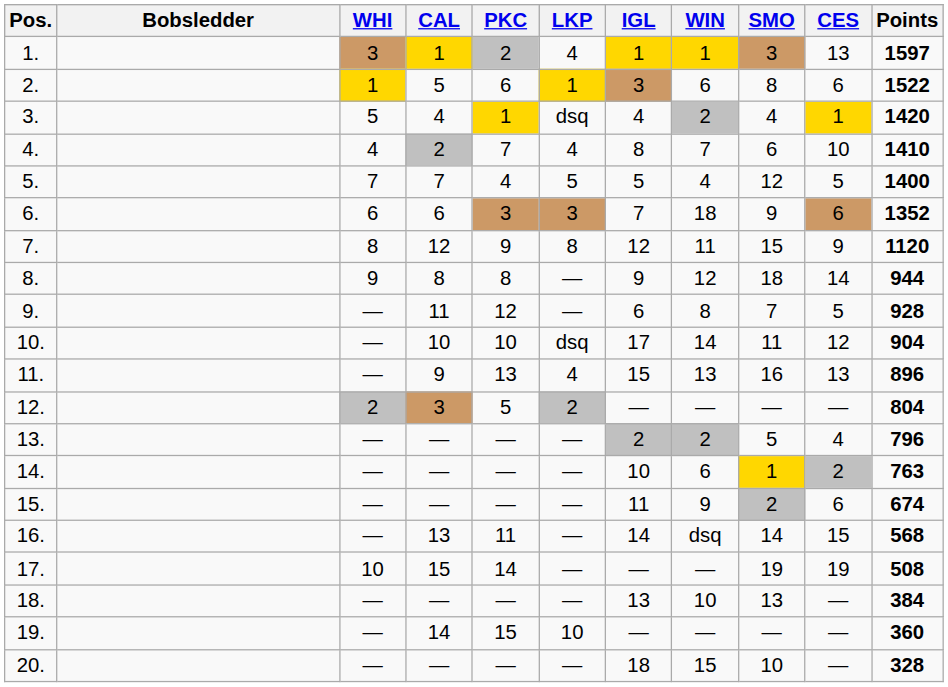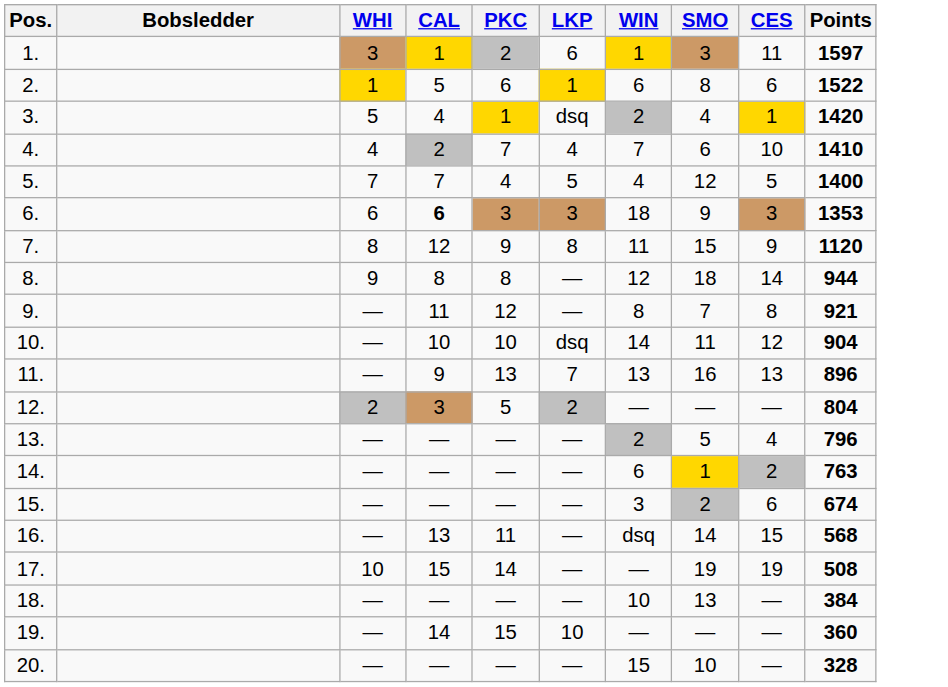- column: IGL | 1 | 3 | 4 | 8 | 5 | 7 | 12 | 9 | 6 | 17 | 15 | — | 2 | 10 | 11 | 14 | — | 13 | — | 18
1. | LKP: 4 -> 6
1. | CES: 13 -> 11
6. | CAL: normal -> bold
6. | CES: 6 -> 3
6. | Points: 1352 -> 1353
9. | CES: 5 -> 8
9. | Points: 928 -> 921
11. | LKP: 4 -> 7
15. | WIN: 9 -> 3
